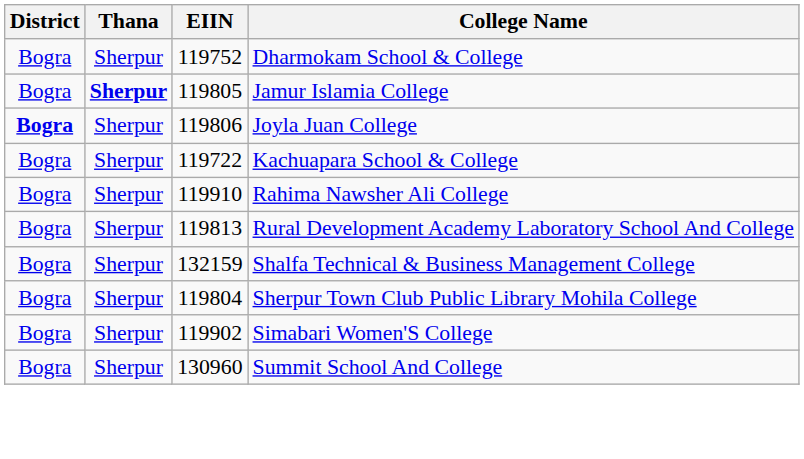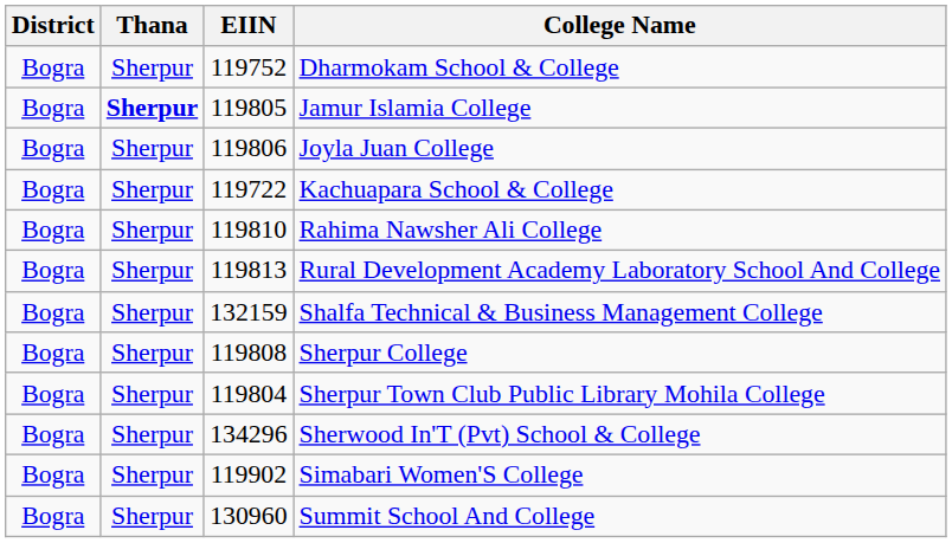Joyla Juan College | District: bold -> normal
Rahima Nawsher Ali College | EIIN: 119910 -> 119810
+ row: Bogra | Sherpur | 119808 | Sherpur College
+ row: Bogra | Sherpur | 134296 | Sherwood In'T (Pvt) School & College
